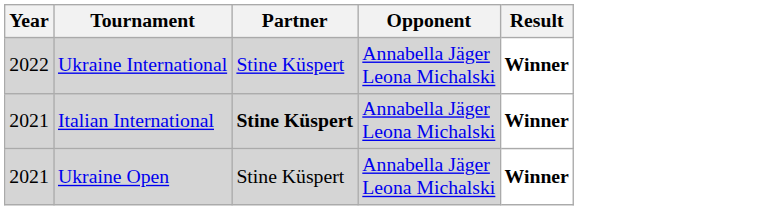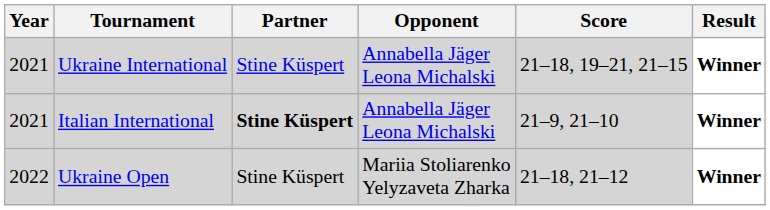+ column: Score | 21–18, 19–21, 21–15 | 21–9, 21–10 | 21–18, 21–12
Ukraine International | Year: 2022 -> 2021
Ukraine Open | Year: 2021 -> 2022
Ukraine Open | Opponent: Annabella Jäger Leona Michalski -> Mariia Stoliarenko Yelyzaveta Zharka
